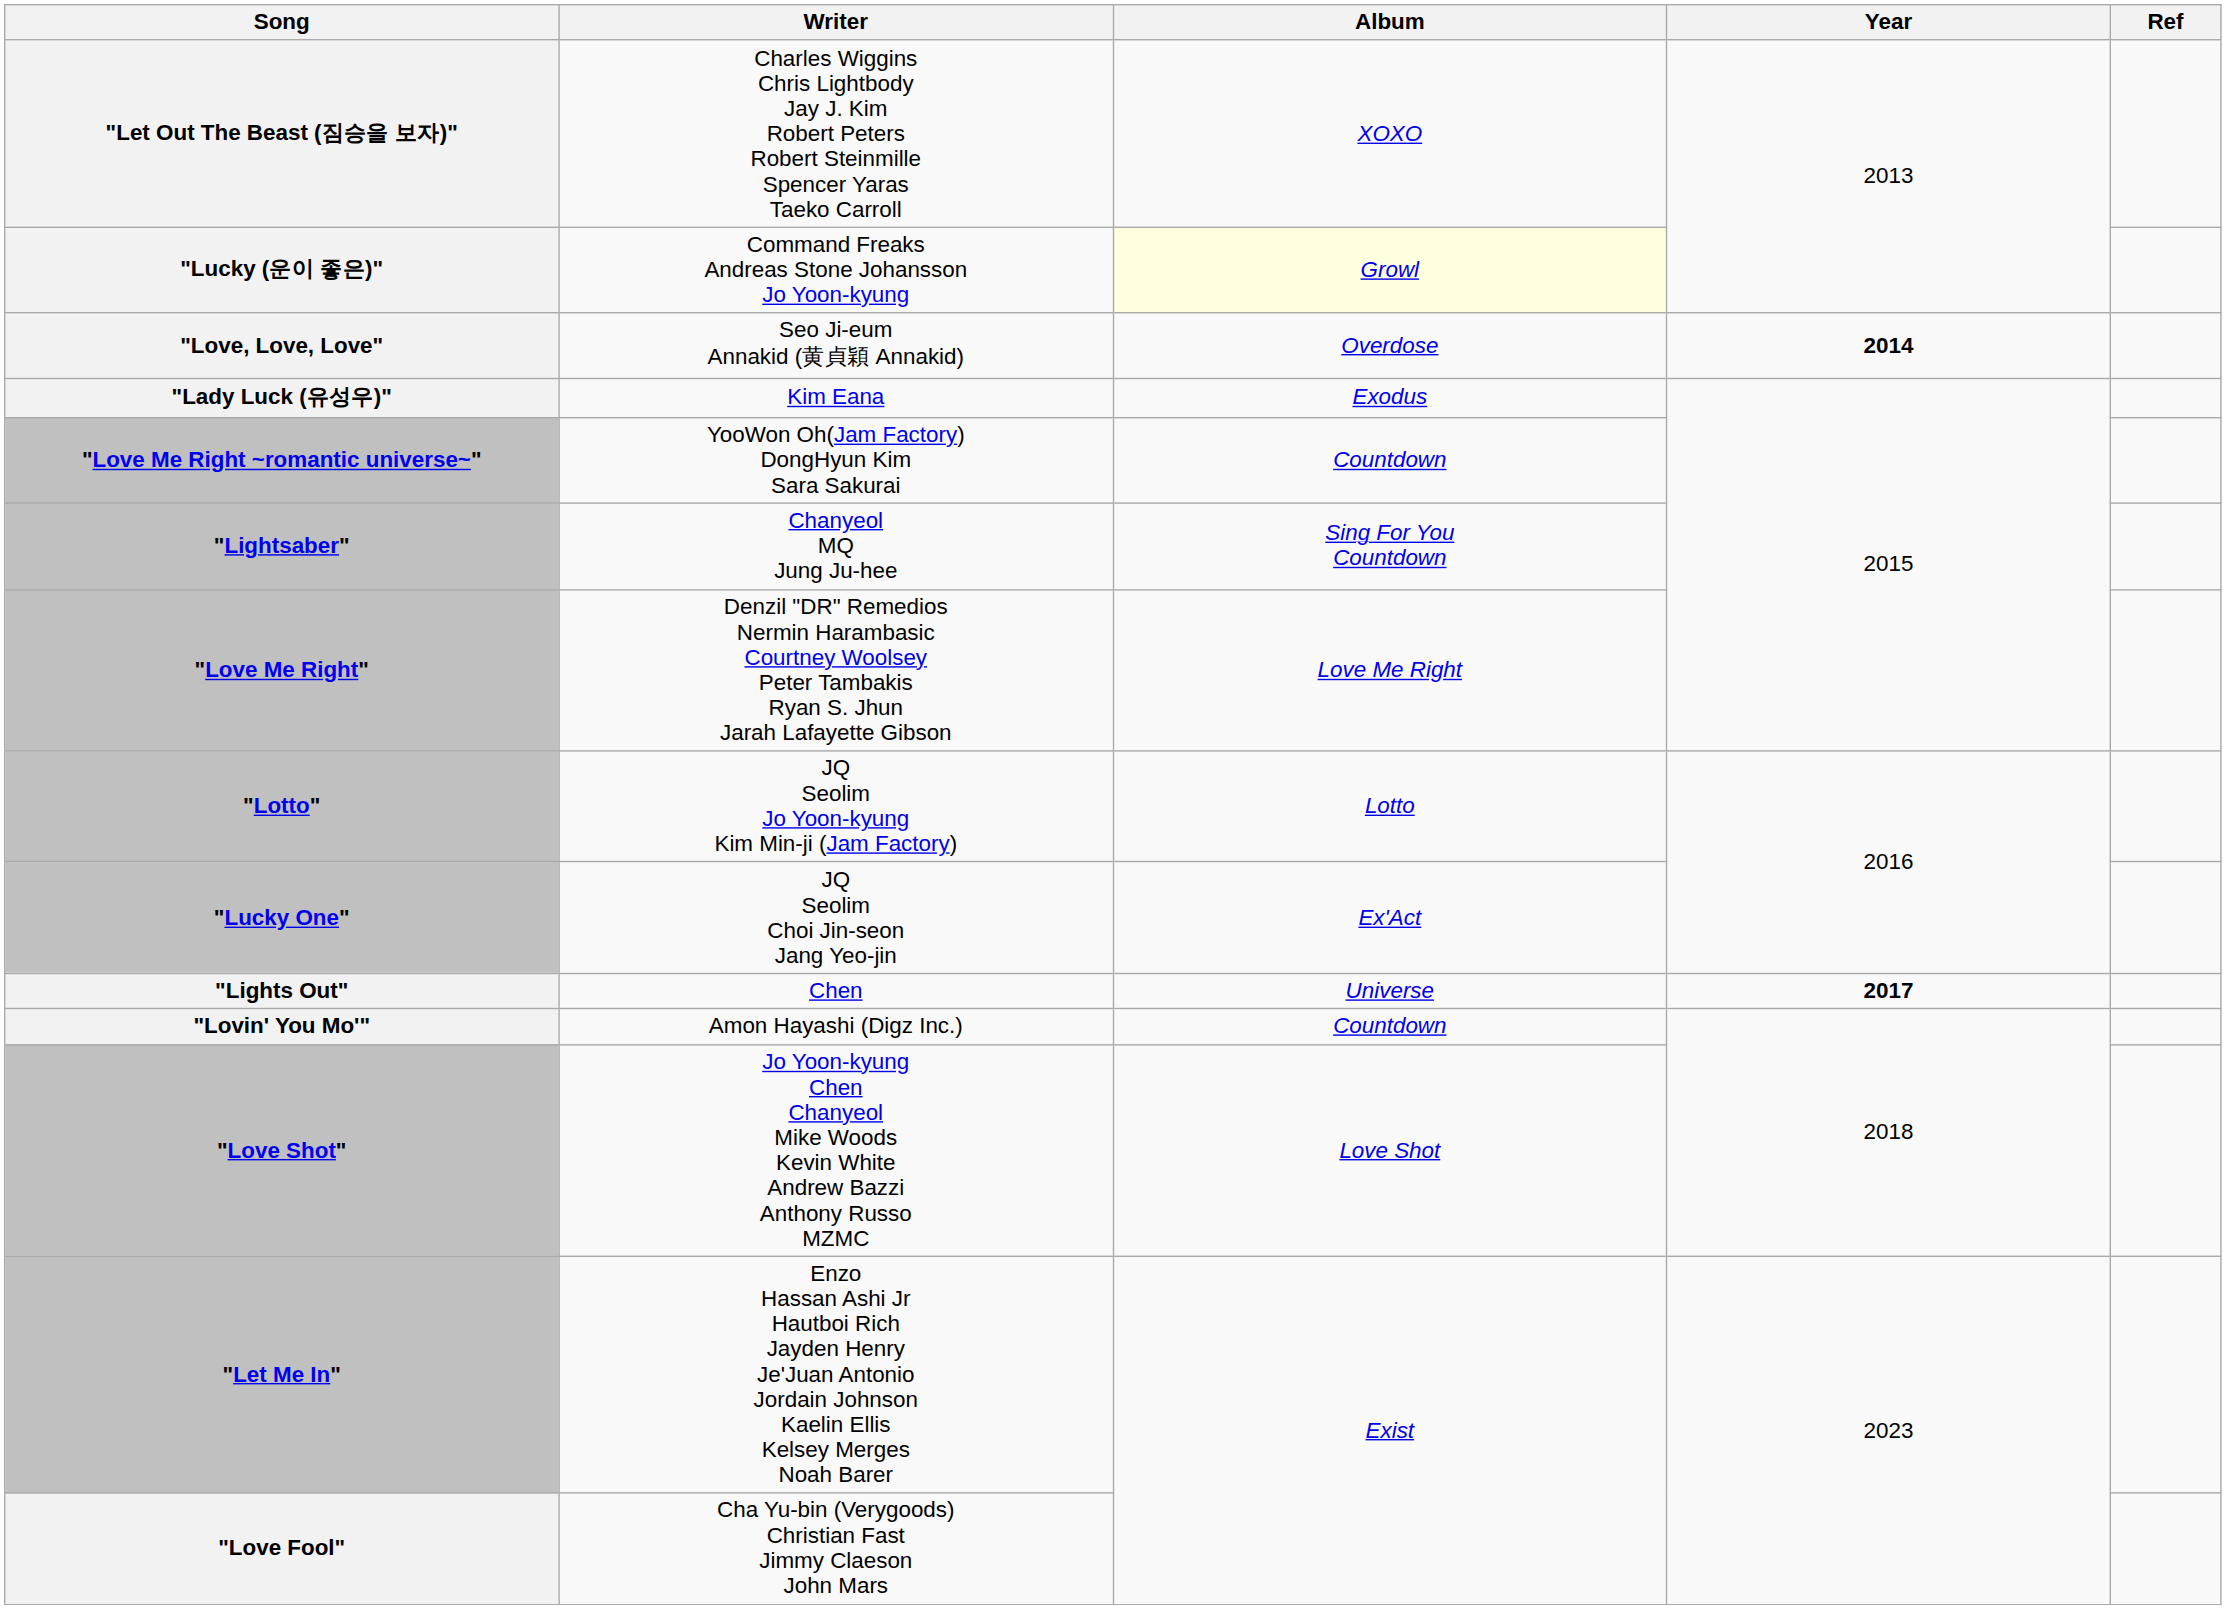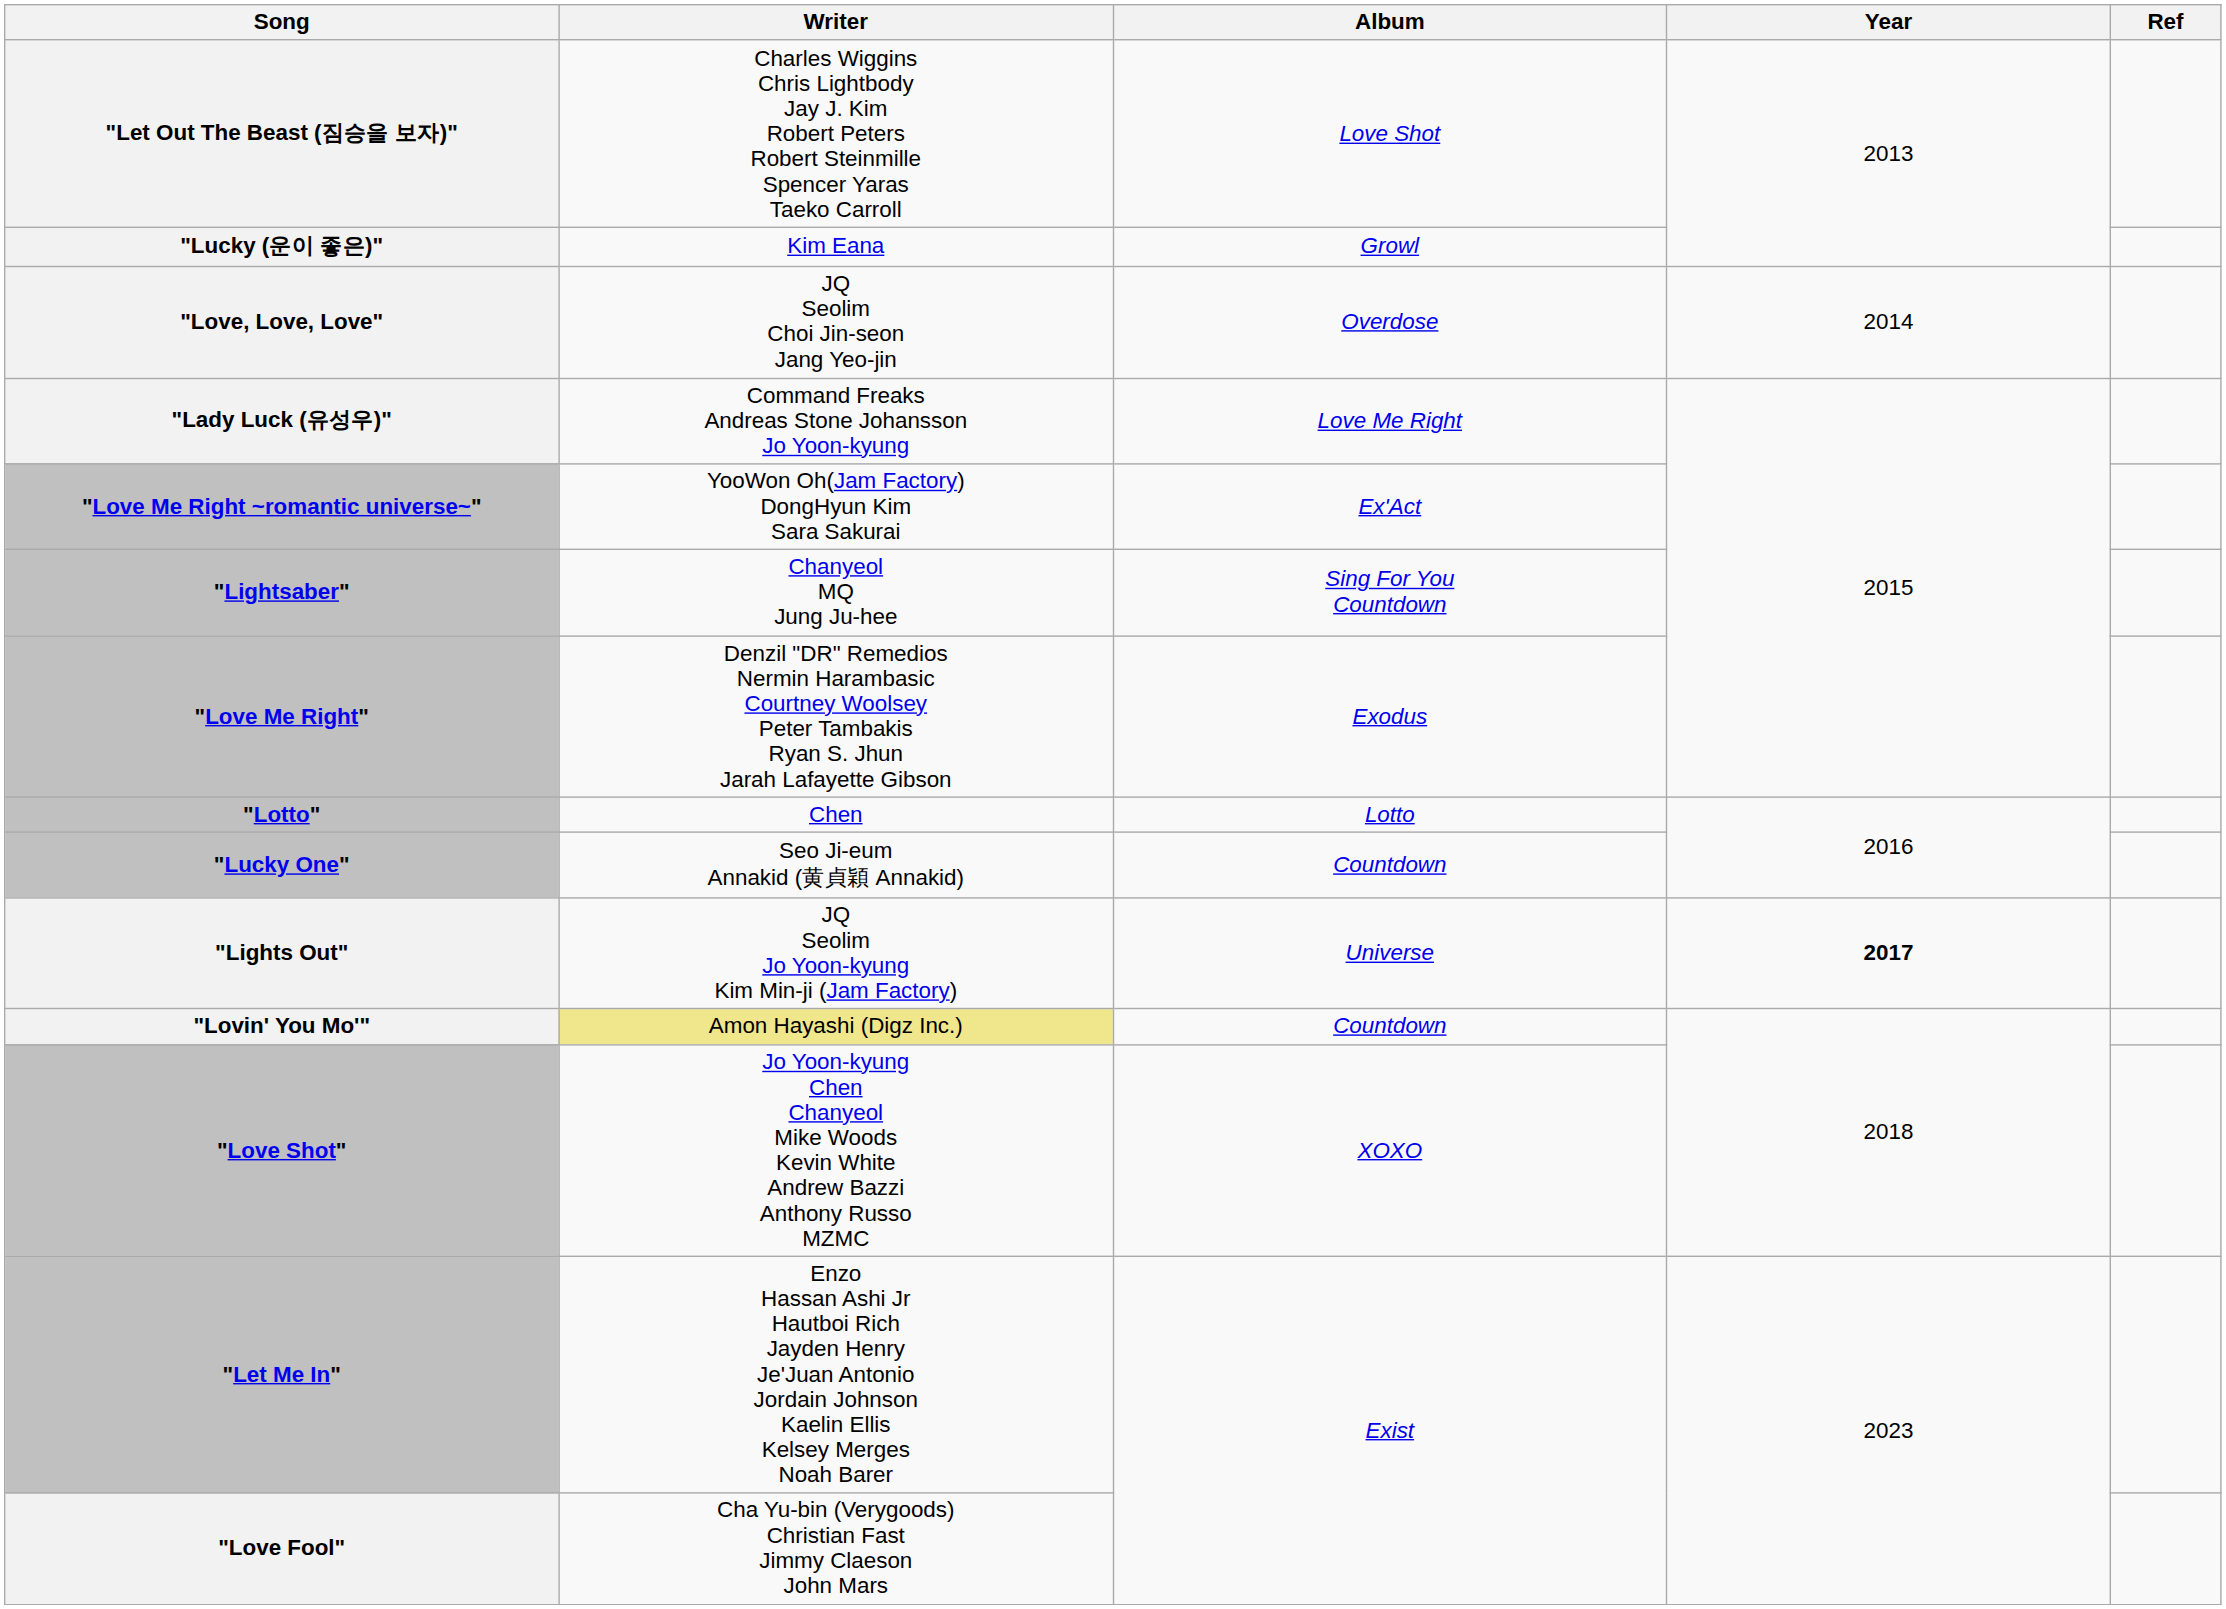"Let Out The Beast (짐승을 보자)" | Album: XOXO -> Love Shot
"Lucky (운이 좋은)" | Writer: Command Freaks Andreas Stone Johansson Jo Yoon-kyung -> Kim Eana
"Lucky (운이 좋은)" | Album: lightyellow background -> no background
"Love, Love, Love" | Writer: Seo Ji-eum Annakid (黄貞穎 Annakid) -> JQ Seolim Choi Jin-seon Jang Yeo-jin
"Love, Love, Love" | Year: bold -> normal
"Lady Luck (유성우)" | Writer: Kim Eana -> Command Freaks Andreas Stone Johansson Jo Yoon-kyung
"Lady Luck (유성우)" | Album: Exodus -> Love Me Right
"Love Me Right ~romantic universe~" | Album: Countdown -> Ex'Act
"Love Me Right" | Album: Love Me Right -> Exodus
"Lotto" | Writer: JQ Seolim Jo Yoon-kyung Kim Min-ji (Jam Factory) -> Chen
"Lucky One" | Writer: JQ Seolim Choi Jin-seon Jang Yeo-jin -> Seo Ji-eum Annakid (黄貞穎 Annakid)
"Lucky One" | Album: Ex'Act -> Countdown
"Lights Out" | Writer: Chen -> JQ Seolim Jo Yoon-kyung Kim Min-ji (Jam Factory)
"Lovin' You Mo'" | Writer: no background -> khaki background
"Love Shot" | Album: Love Shot -> XOXO
